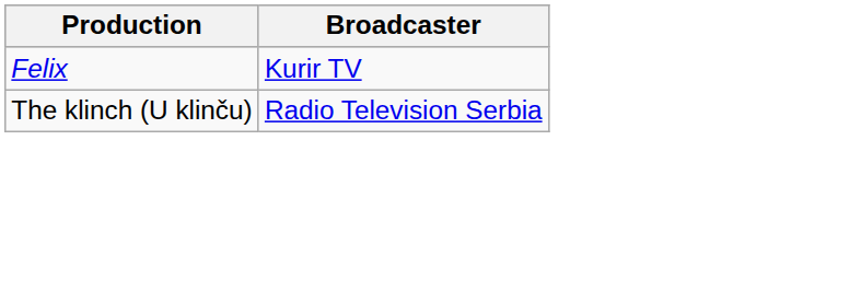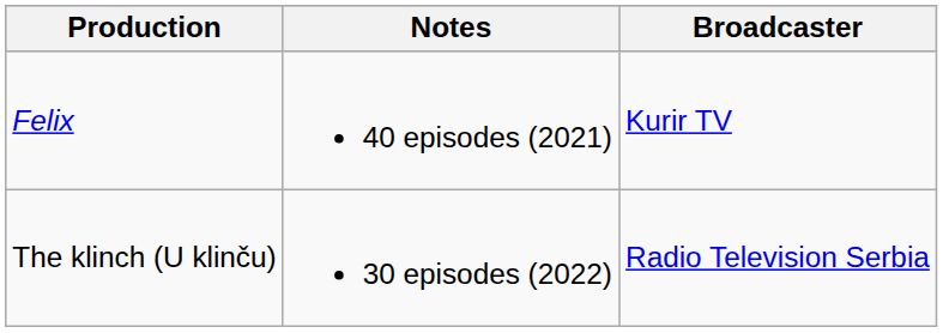+ column: Notes | 40 episodes (2021) | 30 episodes (2022)
